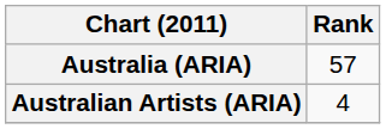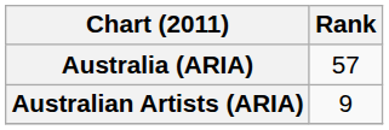Australian Artists (ARIA) | Rank: 4 -> 9
